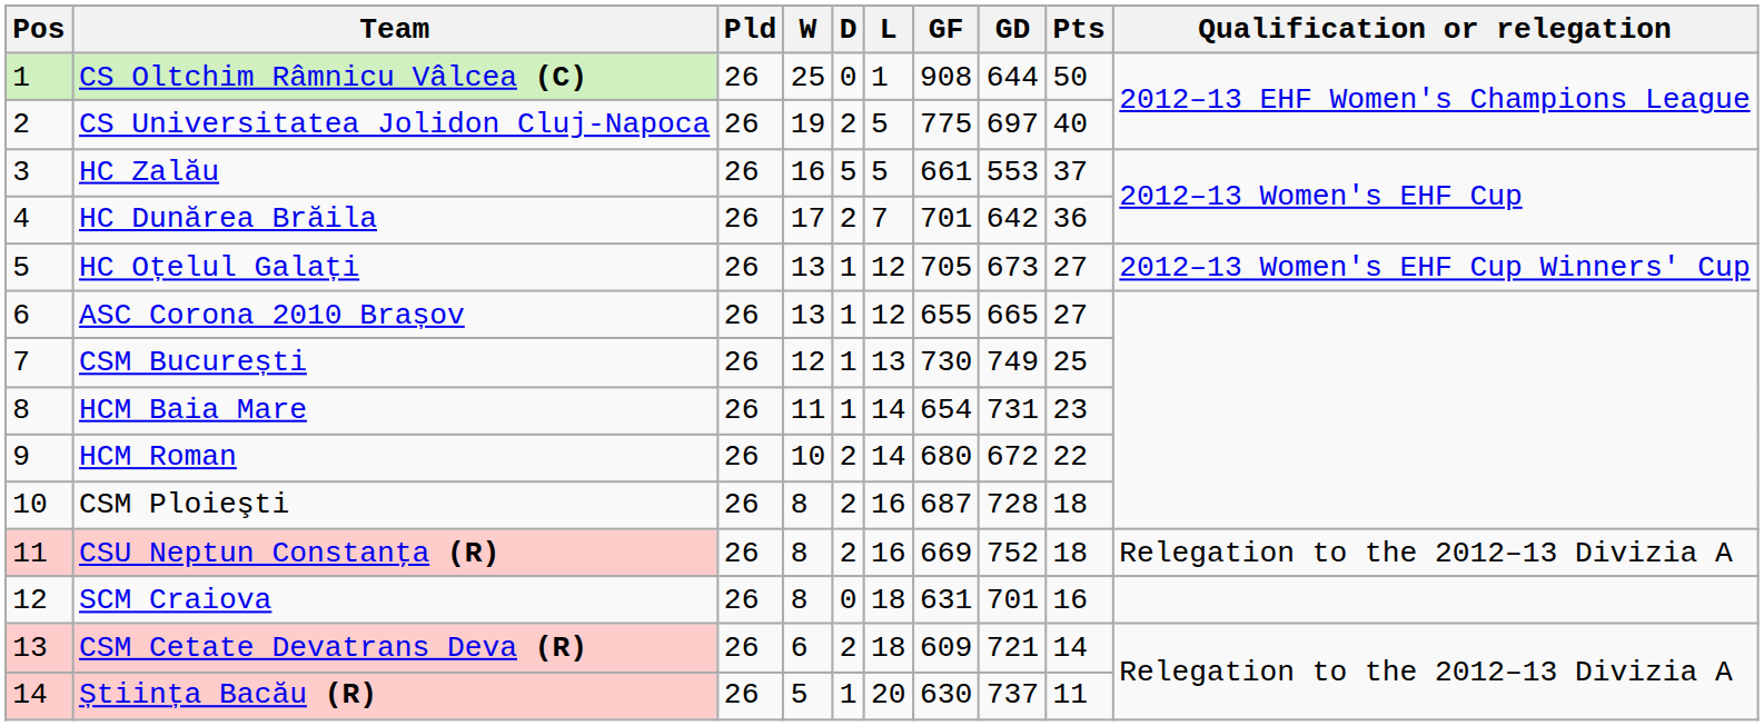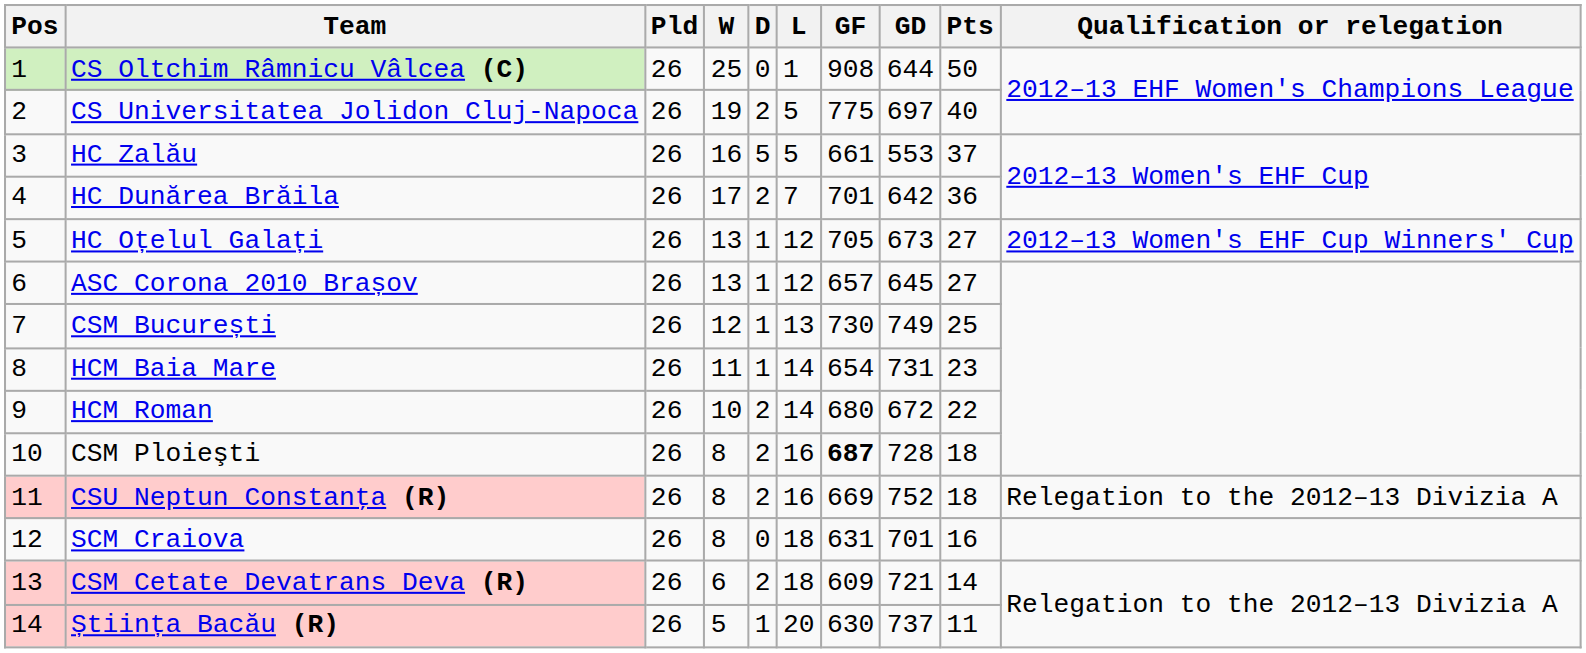ASC Corona 2010 Brașov | GF: 655 -> 657
ASC Corona 2010 Brașov | GD: 665 -> 645
CSM Ploieşti | GF: normal -> bold
